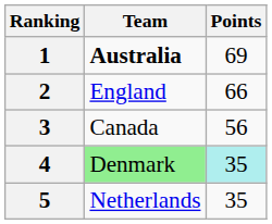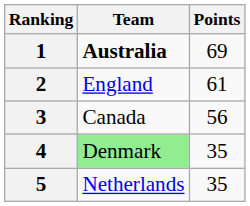2 | Points: 66 -> 61
4 | Points: paleturquoise background -> no background
